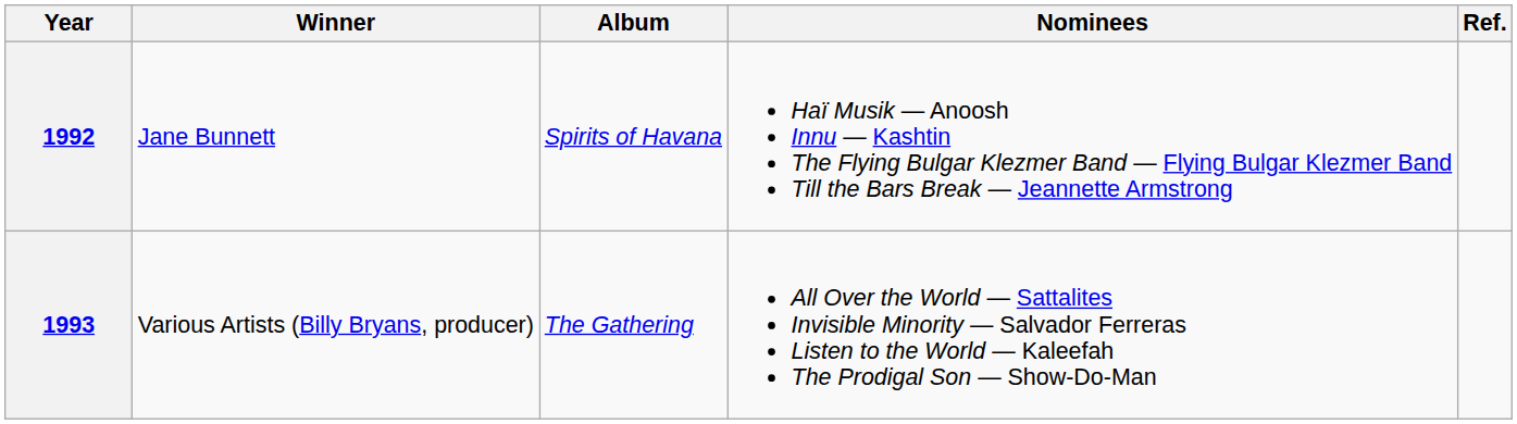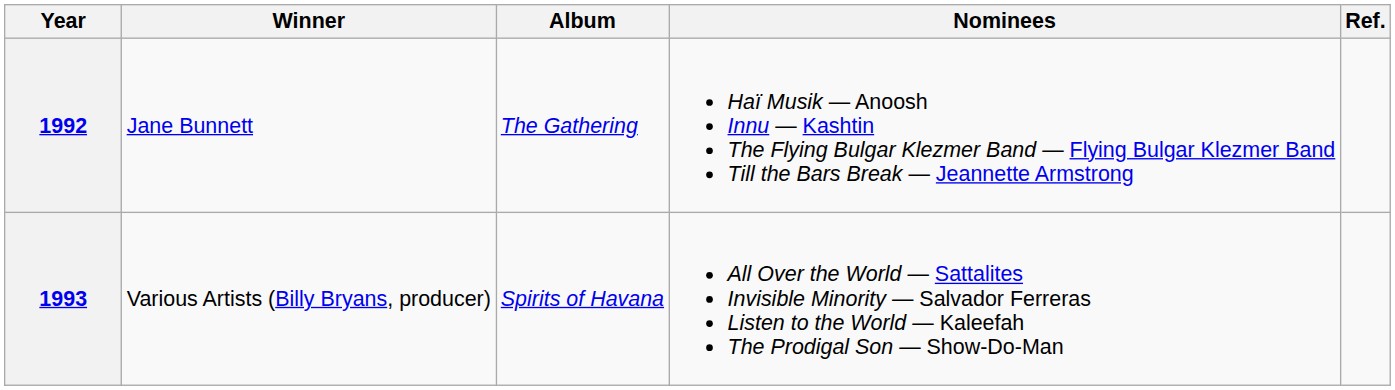1992 | Album: Spirits of Havana -> The Gathering
1993 | Album: The Gathering -> Spirits of Havana
